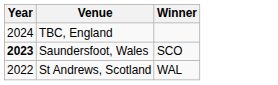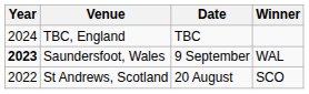+ column: Date | TBC | 9 September | 20 August
Saundersfoot, Wales | Winner: SCO -> WAL
St Andrews, Scotland | Winner: WAL -> SCO
